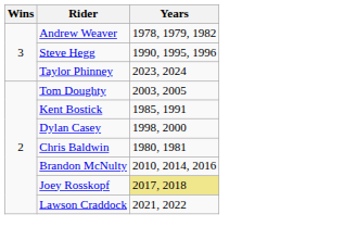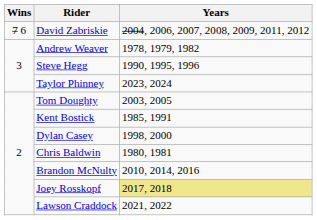+ row: 7 6 | David Zabriskie | 2004, 2006, 2007, 2008, 2009, 2011, 2012
